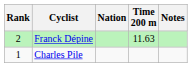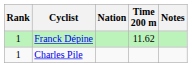Franck Dépine | Rank: 2 -> 1
Franck Dépine | Time 200 m: 11.63 -> 11.62
